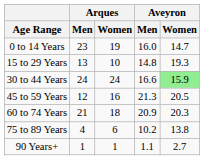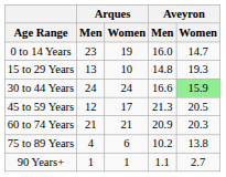45 to 59 Years | Arques / Women: 16 -> 17
60 to 74 Years | Arques / Women: 18 -> 21
